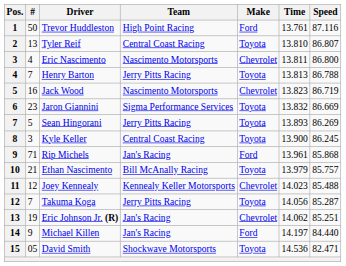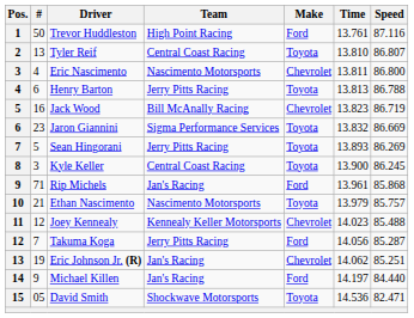Henry Barton | #: 7 -> 6
Jack Wood | Team: Nascimento Motorsports -> Bill McAnally Racing
Ethan Nascimento | Team: Bill McAnally Racing -> Nascimento Motorsports
Takuma Koga | Make: Toyota -> Ford
